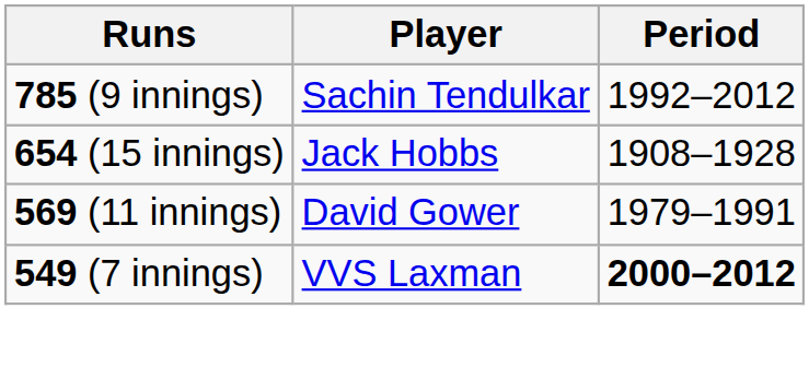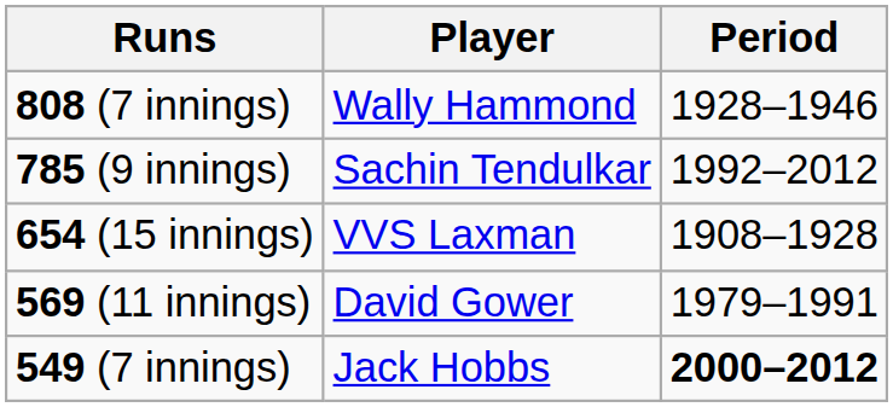+ row: 808 (7 innings) | Wally Hammond | 1928–1946
654 (15 innings) | Player: Jack Hobbs -> VVS Laxman
549 (7 innings) | Player: VVS Laxman -> Jack Hobbs
